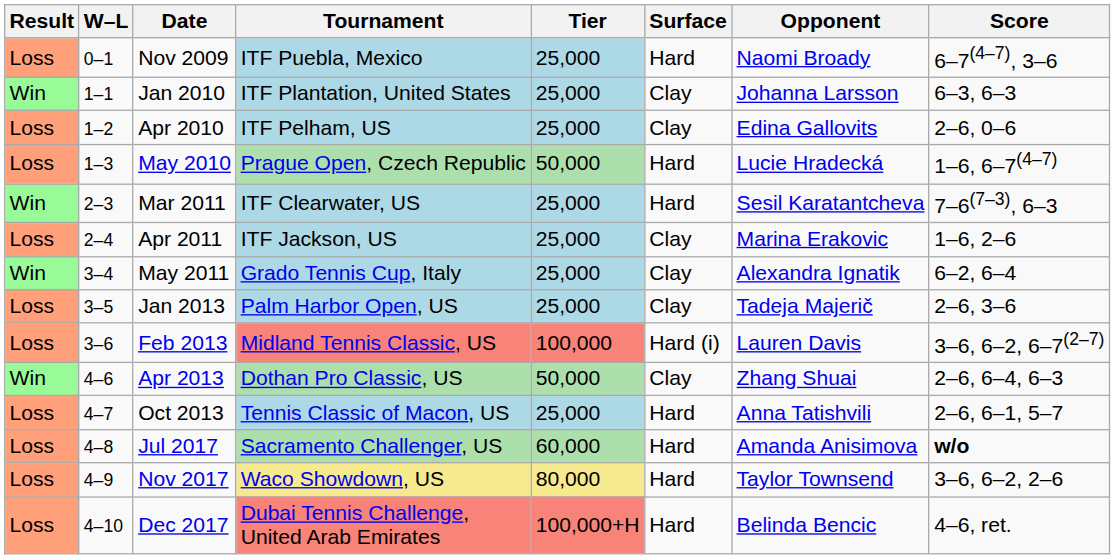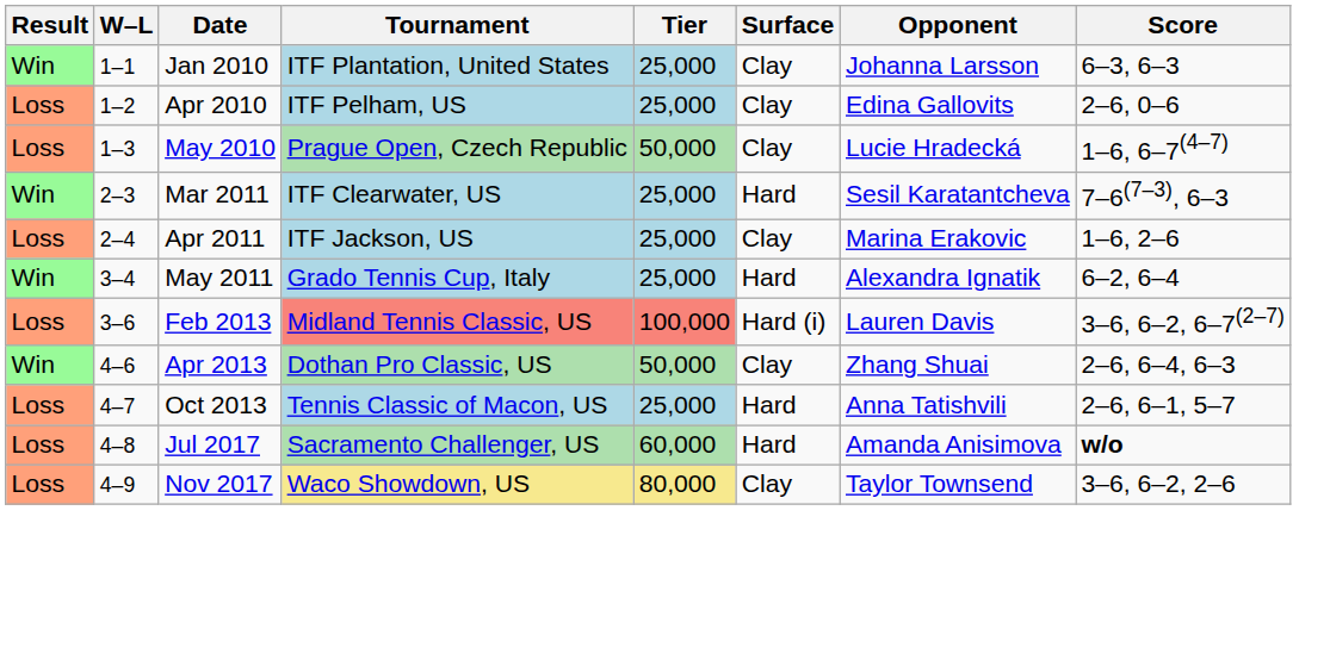- row: Loss | 0–1 | Nov 2009 | ITF Puebla, Mexico | 25,000 | Hard | Naomi Broady | 6–7(4–7), 3–6
May 2010 | Surface: Hard -> Clay
May 2011 | Surface: Clay -> Hard
- row: Loss | 3–5 | Jan 2013 | Palm Harbor Open, US | 25,000 | Clay | Tadeja Majerič | 2–6, 3–6
Nov 2017 | Surface: Hard -> Clay
- row: Loss | 4–10 | Dec 2017 | Dubai Tennis Challenge, United Arab Emirates | 100,000+H | Hard | Belinda Bencic | 4–6, ret.
